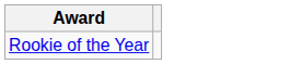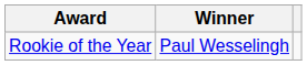+ column: Winner | Paul Wesselingh
